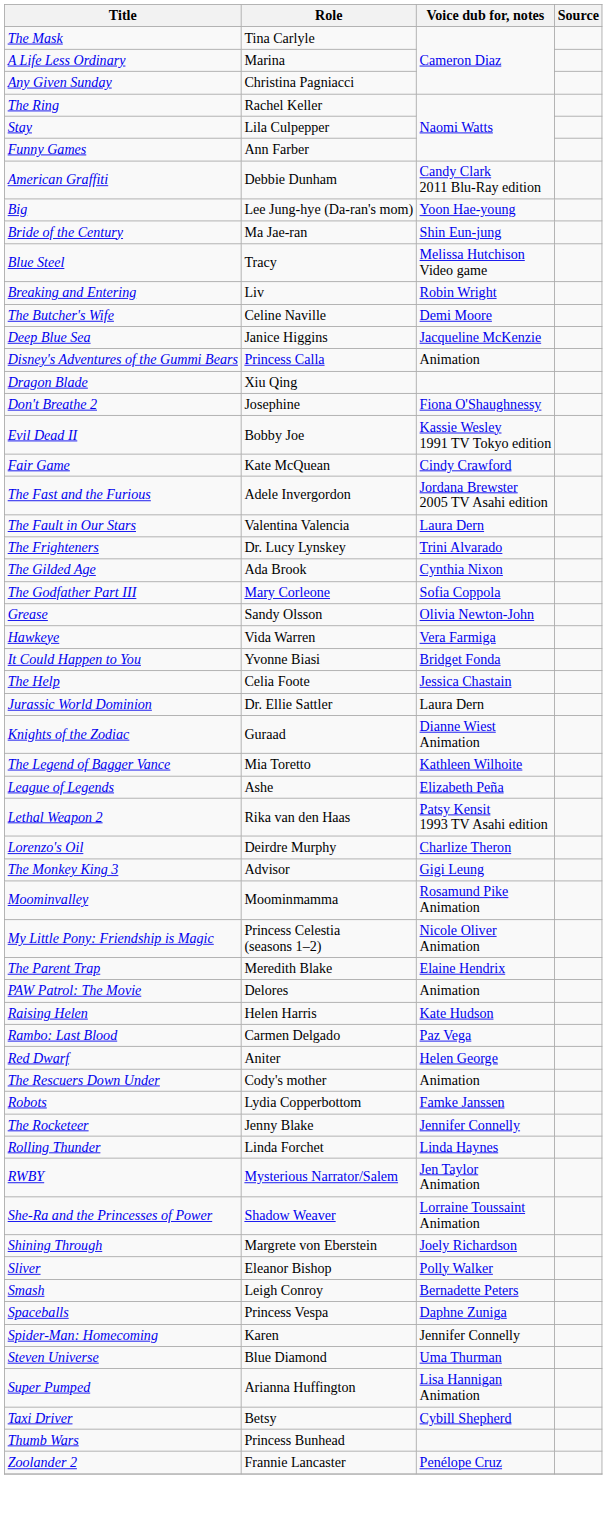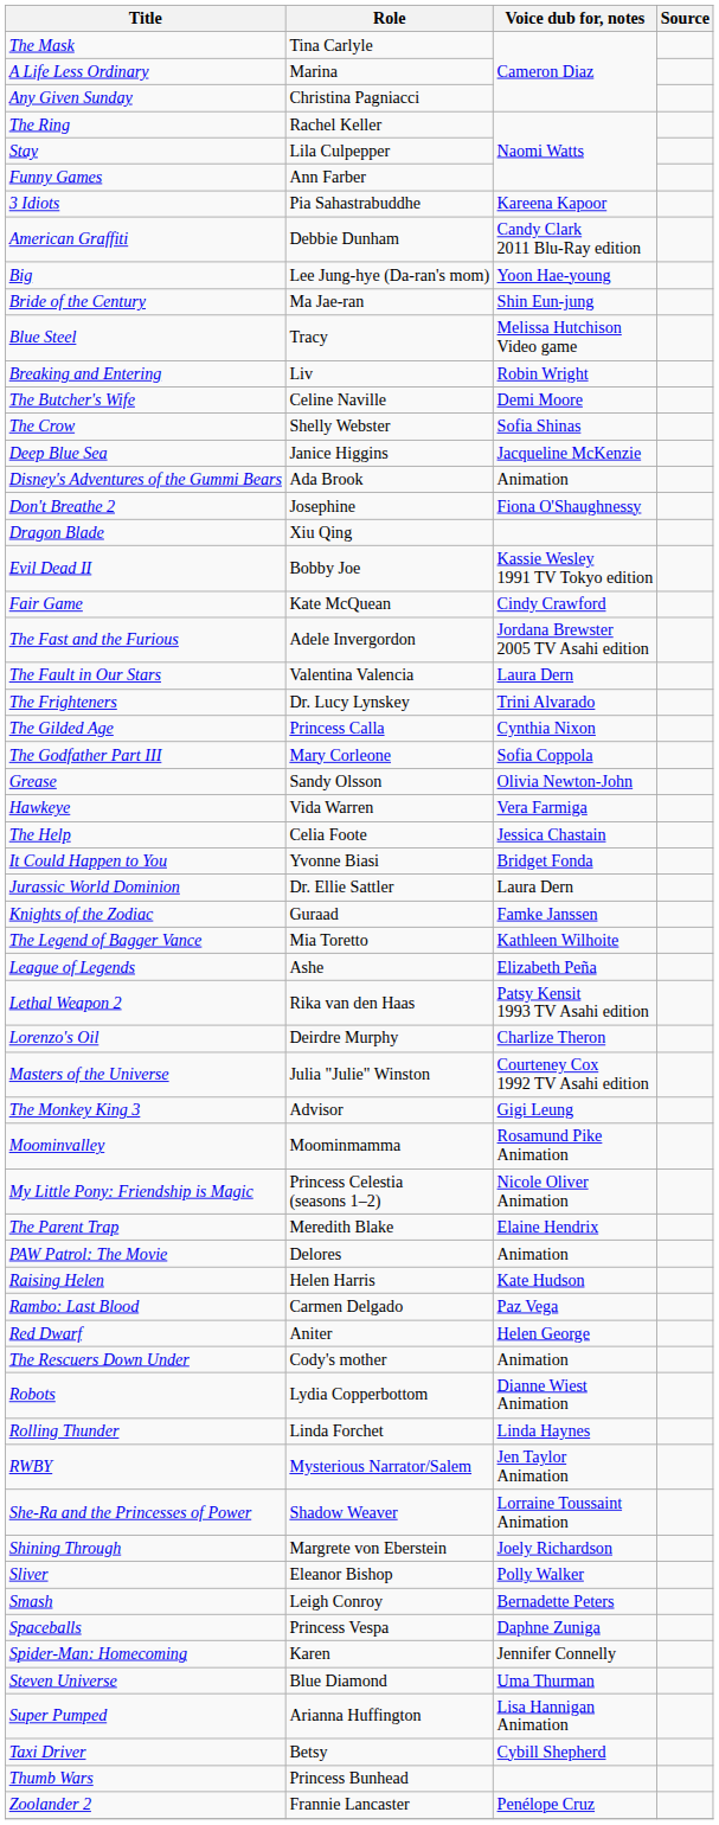+ row: 3 Idiots | Pia Sahastrabuddhe | Kareena Kapoor
+ row: The Crow | Shelly Webster | Sofia Shinas
Disney's Adventures of the Gummi Bears | Role: Princess Calla -> Ada Brook
rows swapped: Don't Breathe 2 <-> Dragon Blade
The Gilded Age | Role: Ada Brook -> Princess Calla
rows swapped: The Help <-> It Could Happen to You
Knights of the Zodiac | Voice dub for, notes: Dianne Wiest Animation -> Famke Janssen
+ row: Masters of the Universe | Julia "Julie" Winston | Courteney Cox 1992 TV Asahi edition
Robots | Voice dub for, notes: Famke Janssen -> Dianne Wiest Animation
- row: The Rocketeer | Jenny Blake | Jennifer Connelly
